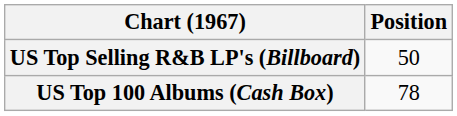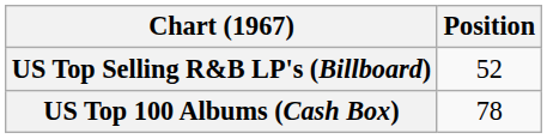US Top Selling R&B LP's (Billboard) | Position: 50 -> 52
